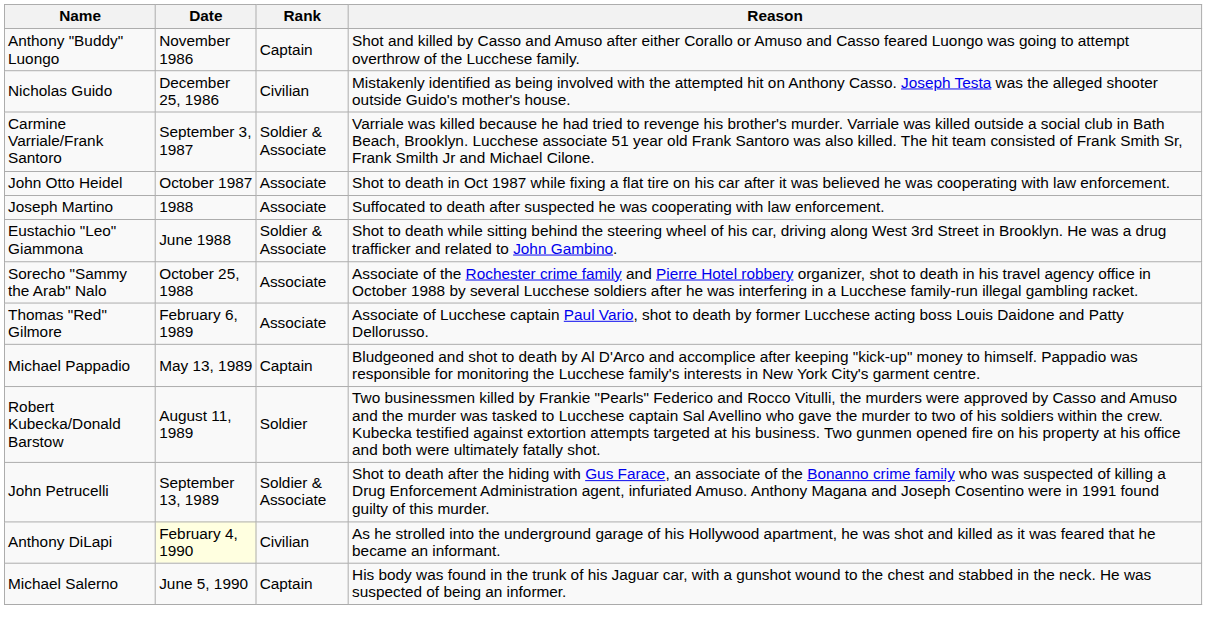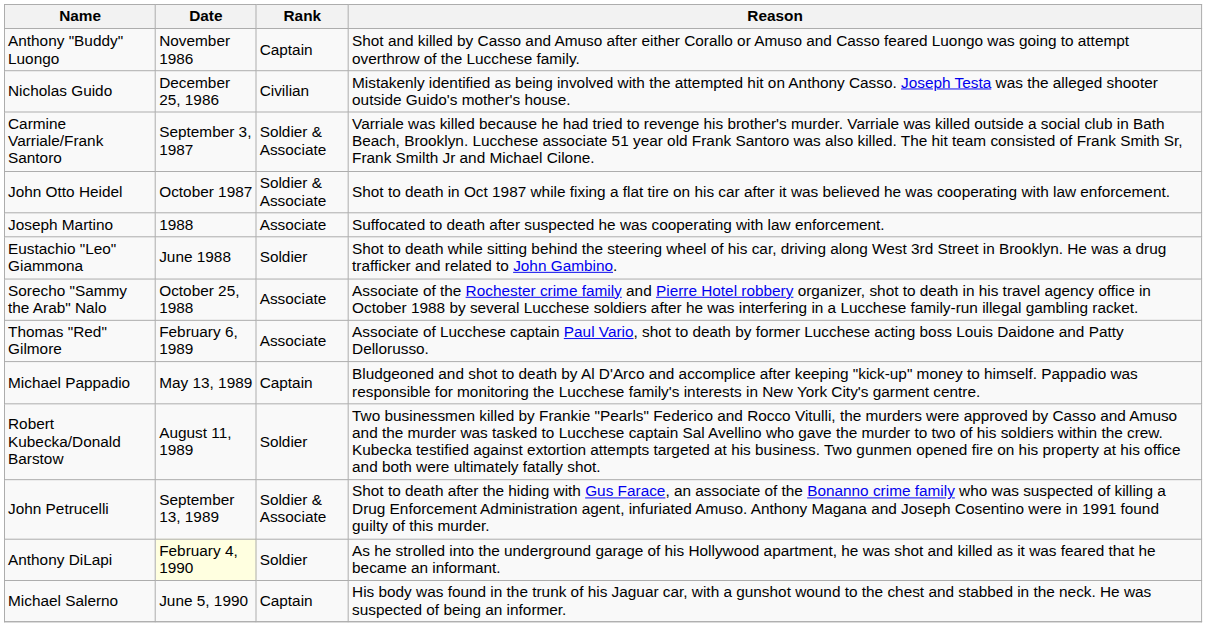John Otto Heidel | Rank: Associate -> Soldier & Associate
Eustachio "Leo" Giammona | Rank: Soldier & Associate -> Soldier
Anthony DiLapi | Rank: Civilian -> Soldier
